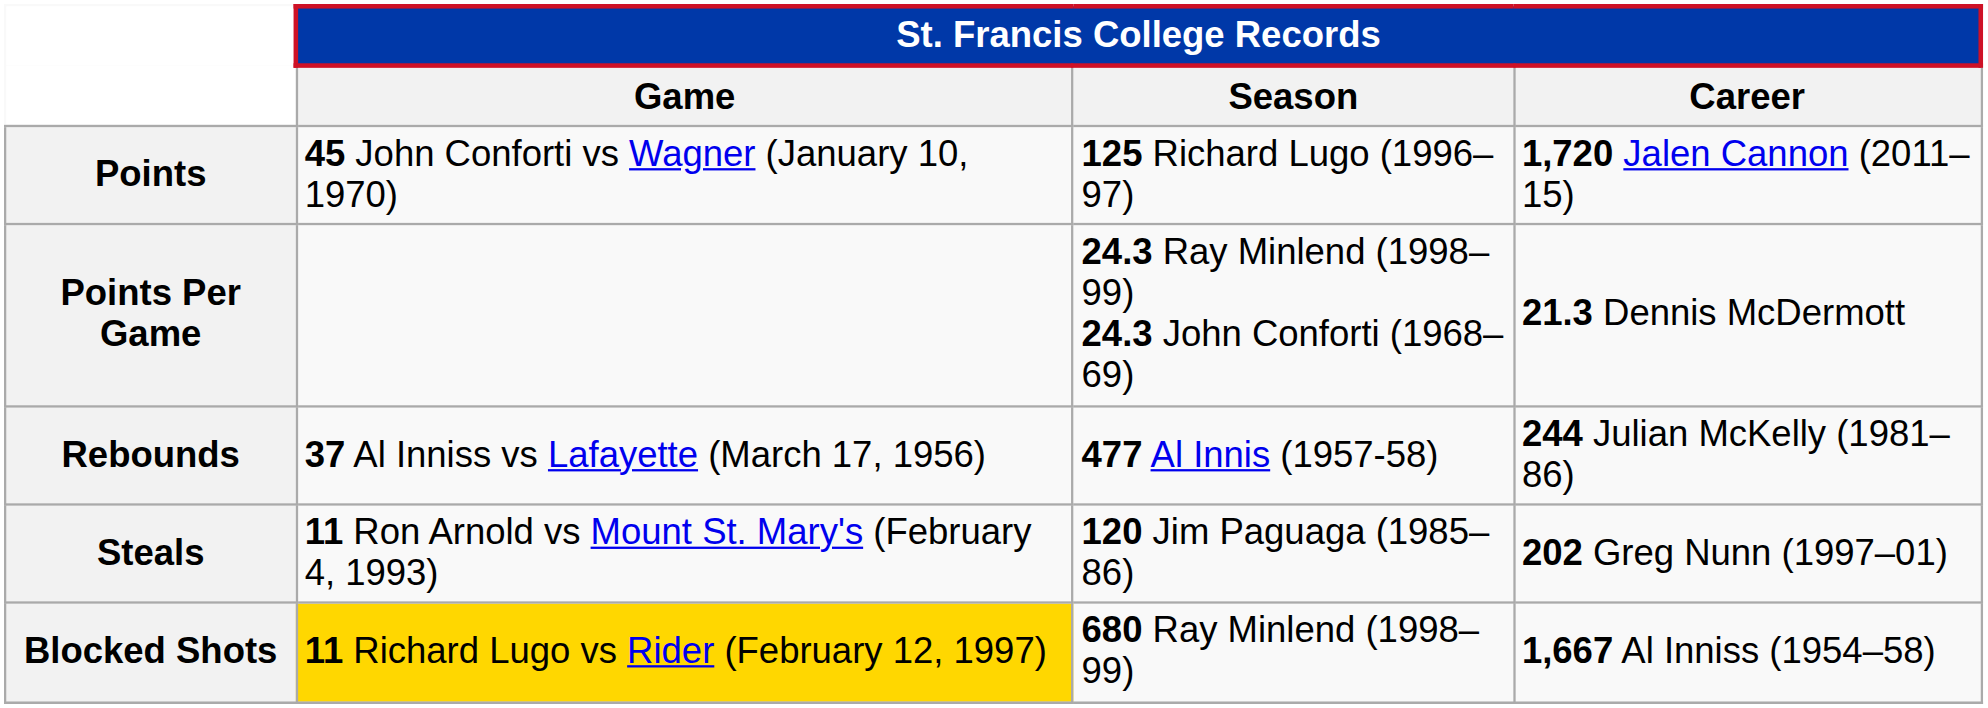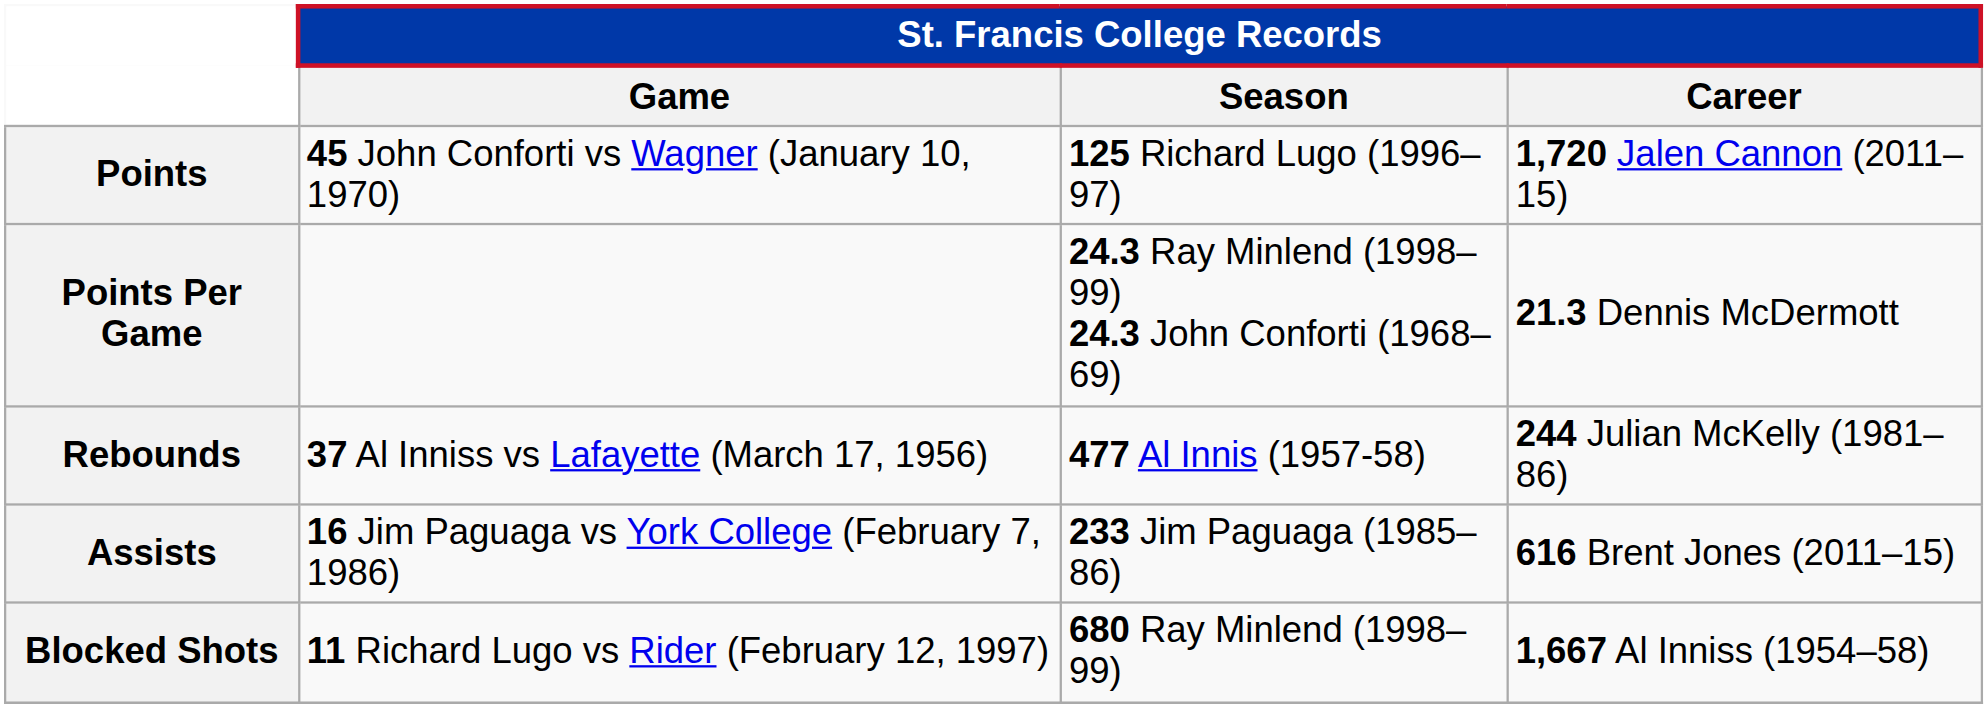+ row: Assists | 16 Jim Paguaga vs York College (February 7, 1986) | 233 Jim Paguaga (1985–86) | 616 Brent Jones (2011–15)
- row: Steals | 11 Ron Arnold vs Mount St. Mary's (February 4, 1993) | 120 Jim Paguaga (1985–86) | 202 Greg Nunn (1997–01)
Blocked Shots | St. Francis College Records / Game: gold background -> no background
